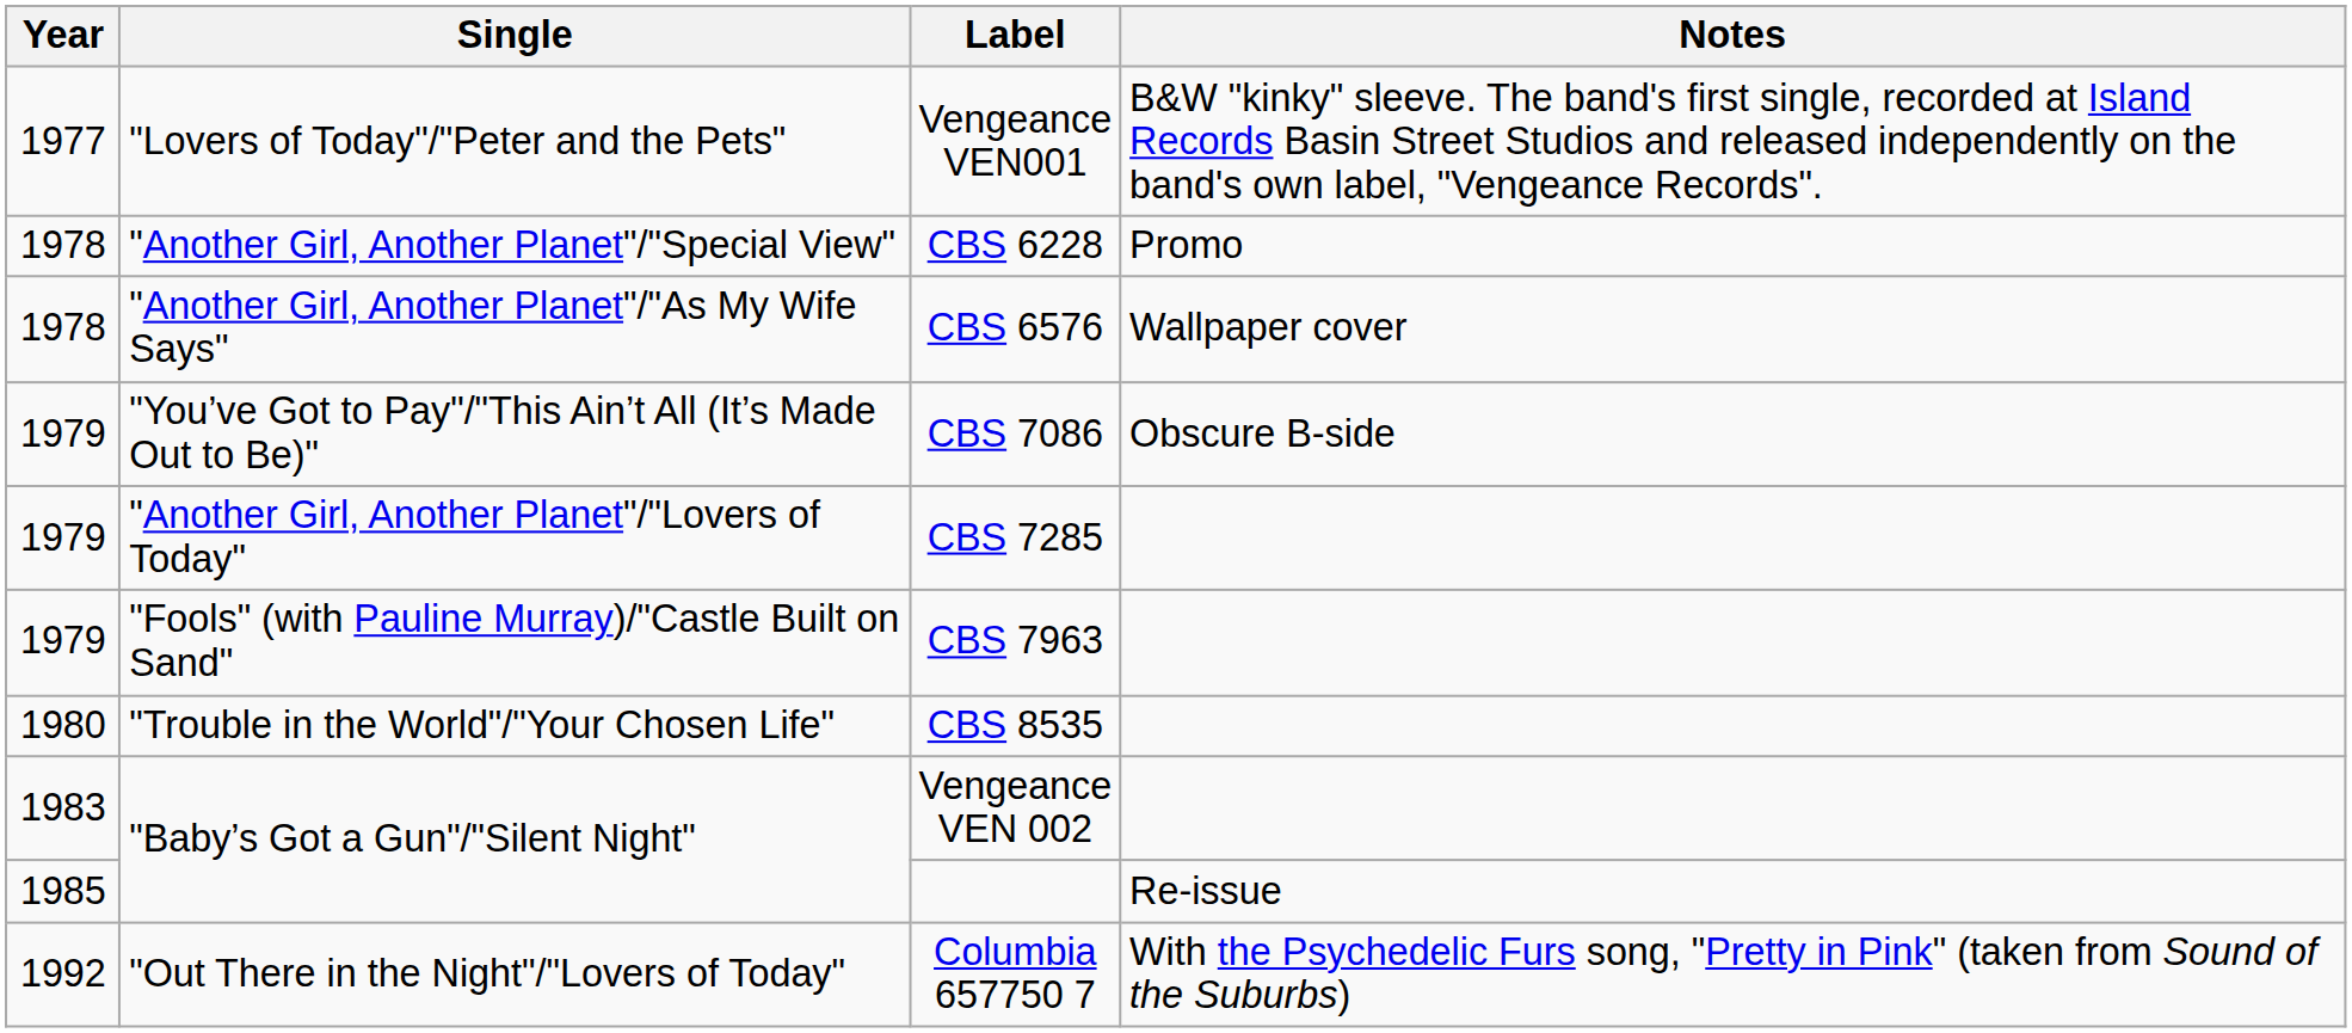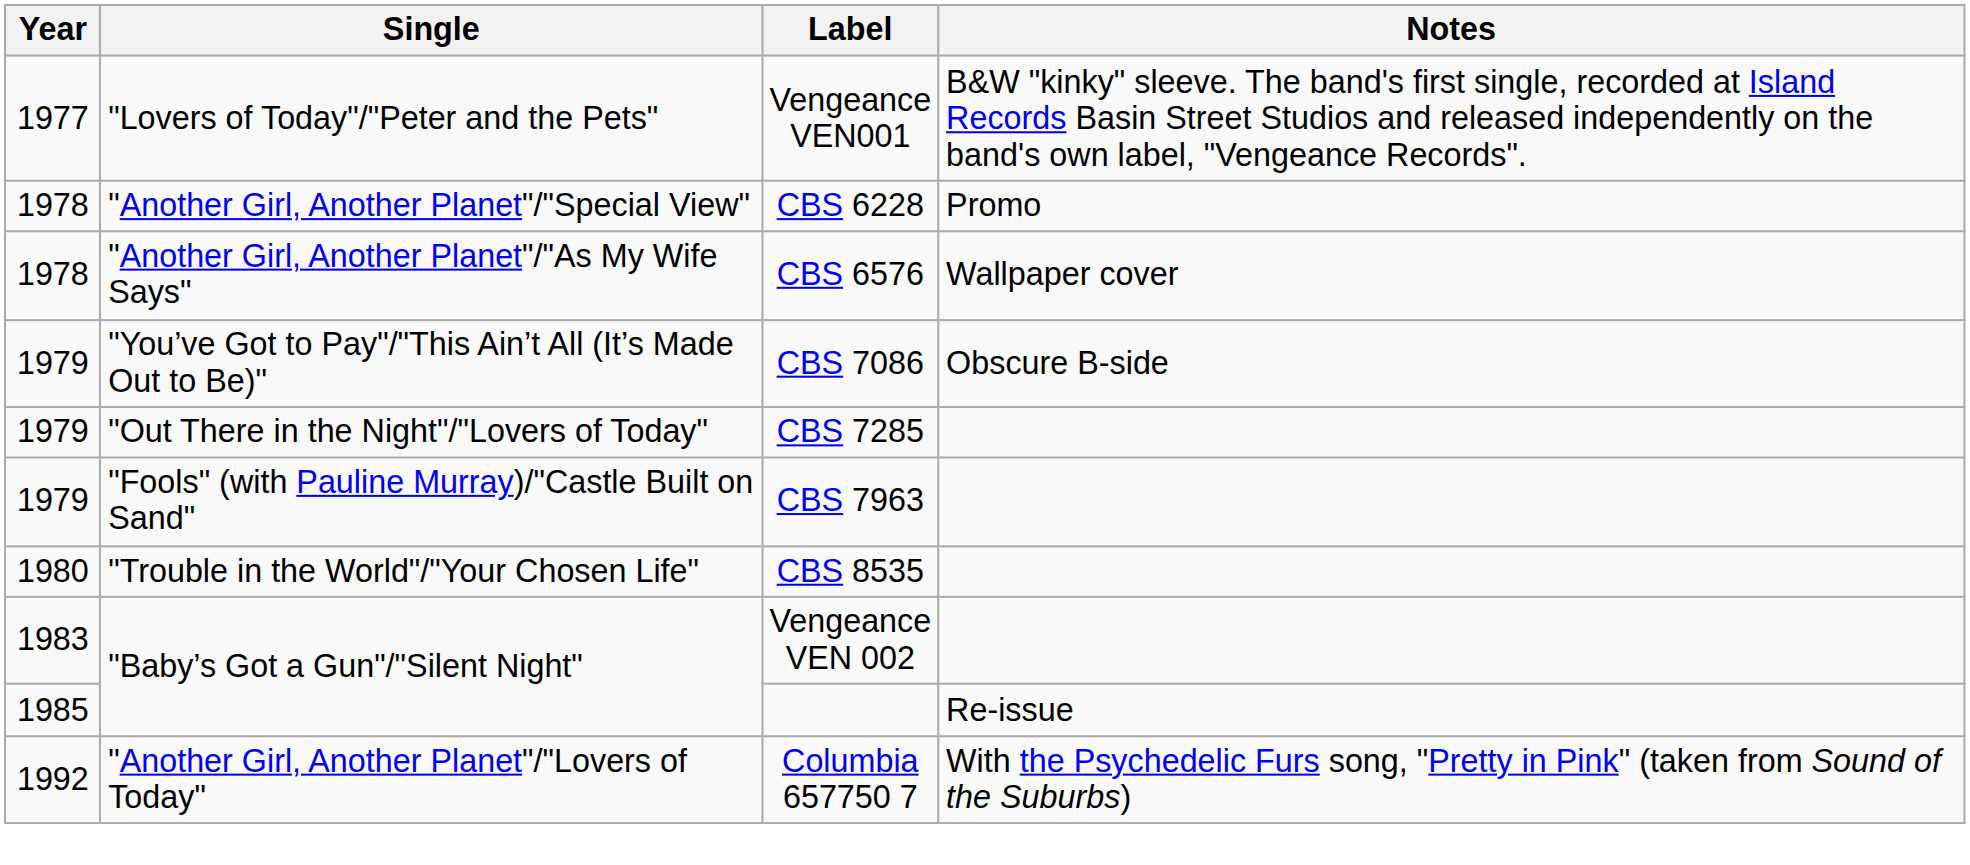CBS 7285 | Single: "Another Girl, Another Planet"/"Lovers of Today" -> "Out There in the Night"/"Lovers of Today"
Columbia 657750 7 | Single: "Out There in the Night"/"Lovers of Today" -> "Another Girl, Another Planet"/"Lovers of Today"
